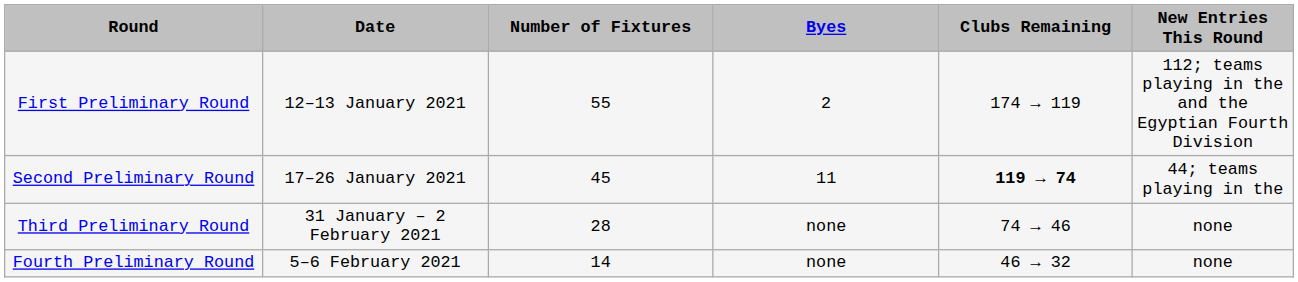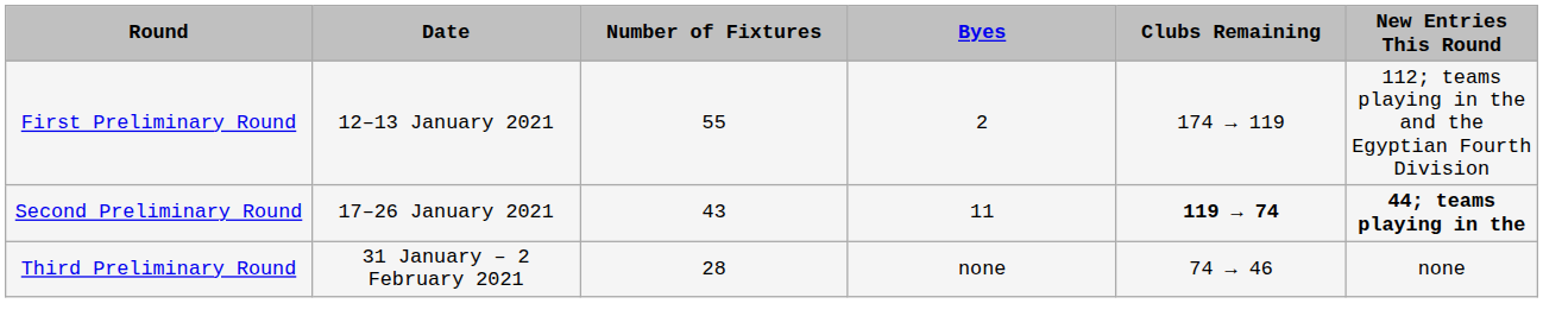Second Preliminary Round | Number of Fixtures: 45 -> 43
Second Preliminary Round | New Entries This Round: normal -> bold
- row: Fourth Preliminary Round | 5–6 February 2021 | 14 | none | 46 → 32 | none
